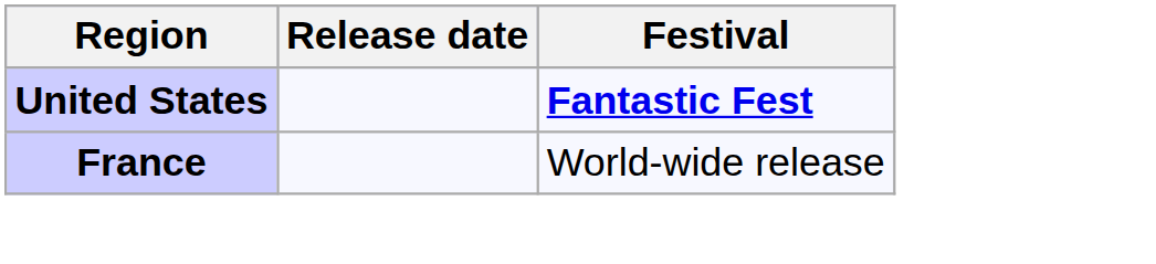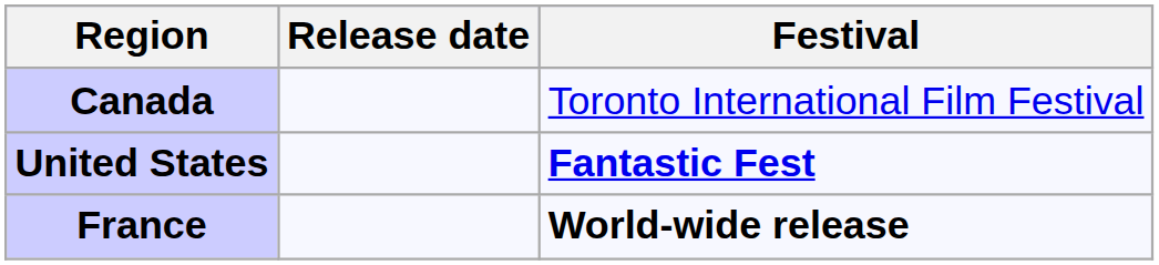+ row: Canada | Toronto International Film Festival
France | Festival: normal -> bold
